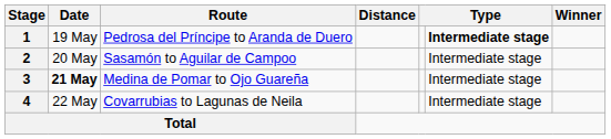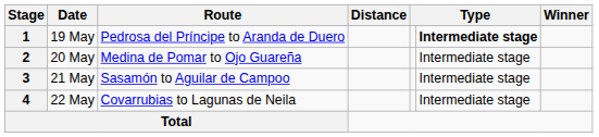2 | Route: Sasamón to Aguilar de Campoo -> Medina de Pomar to Ojo Guareña
3 | Date: bold -> normal
3 | Route: Medina de Pomar to Ojo Guareña -> Sasamón to Aguilar de Campoo
